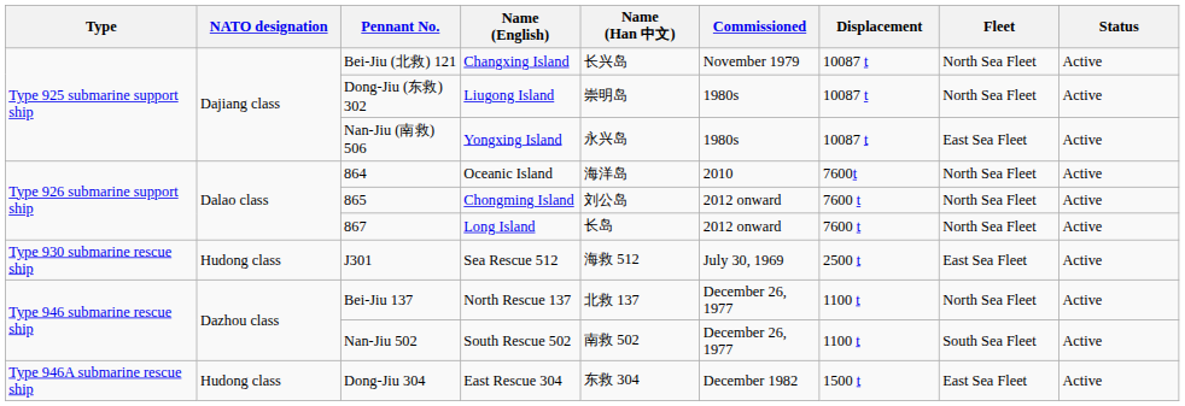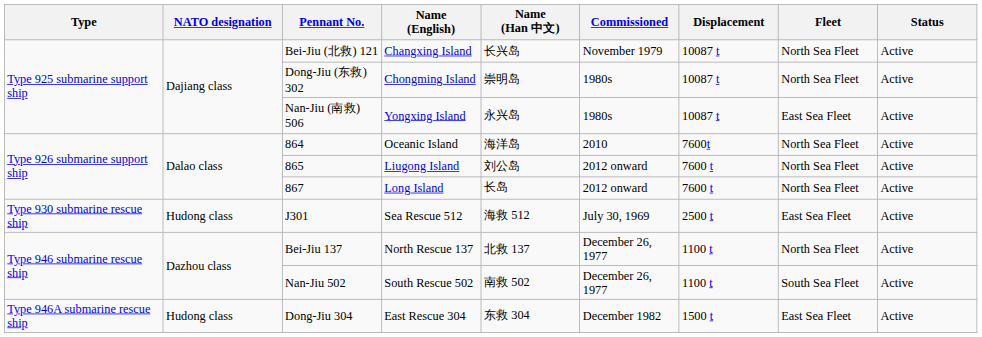Dong-Jiu (东救) 302 | Name (English): Liugong Island -> Chongming Island
865 | Name (English): Chongming Island -> Liugong Island
